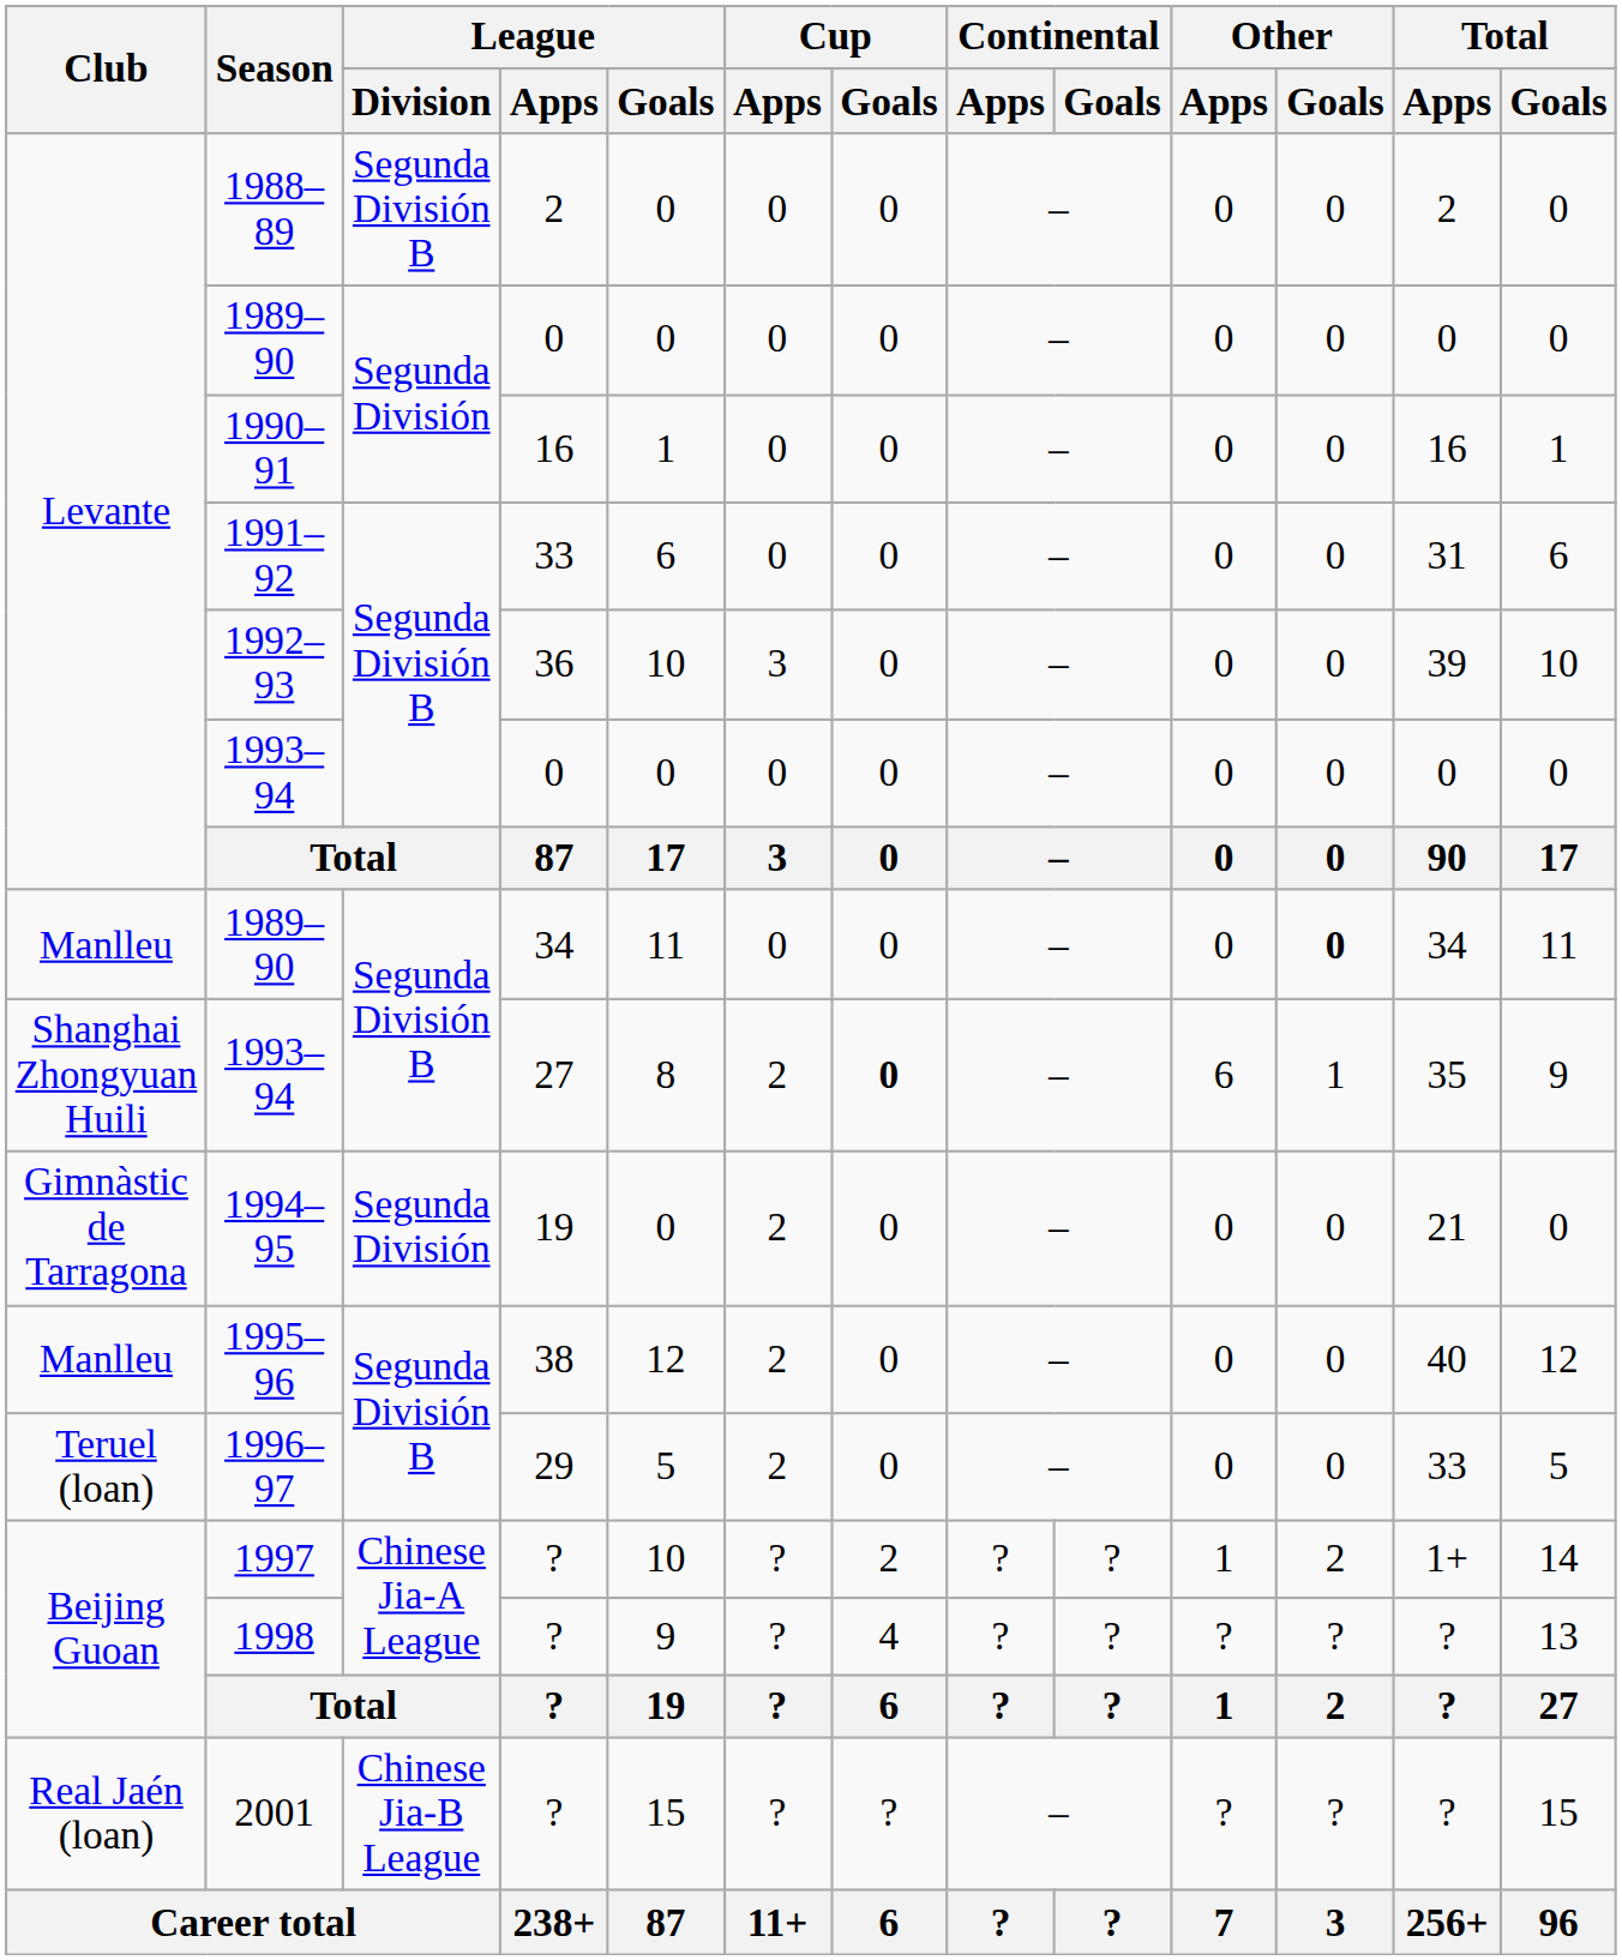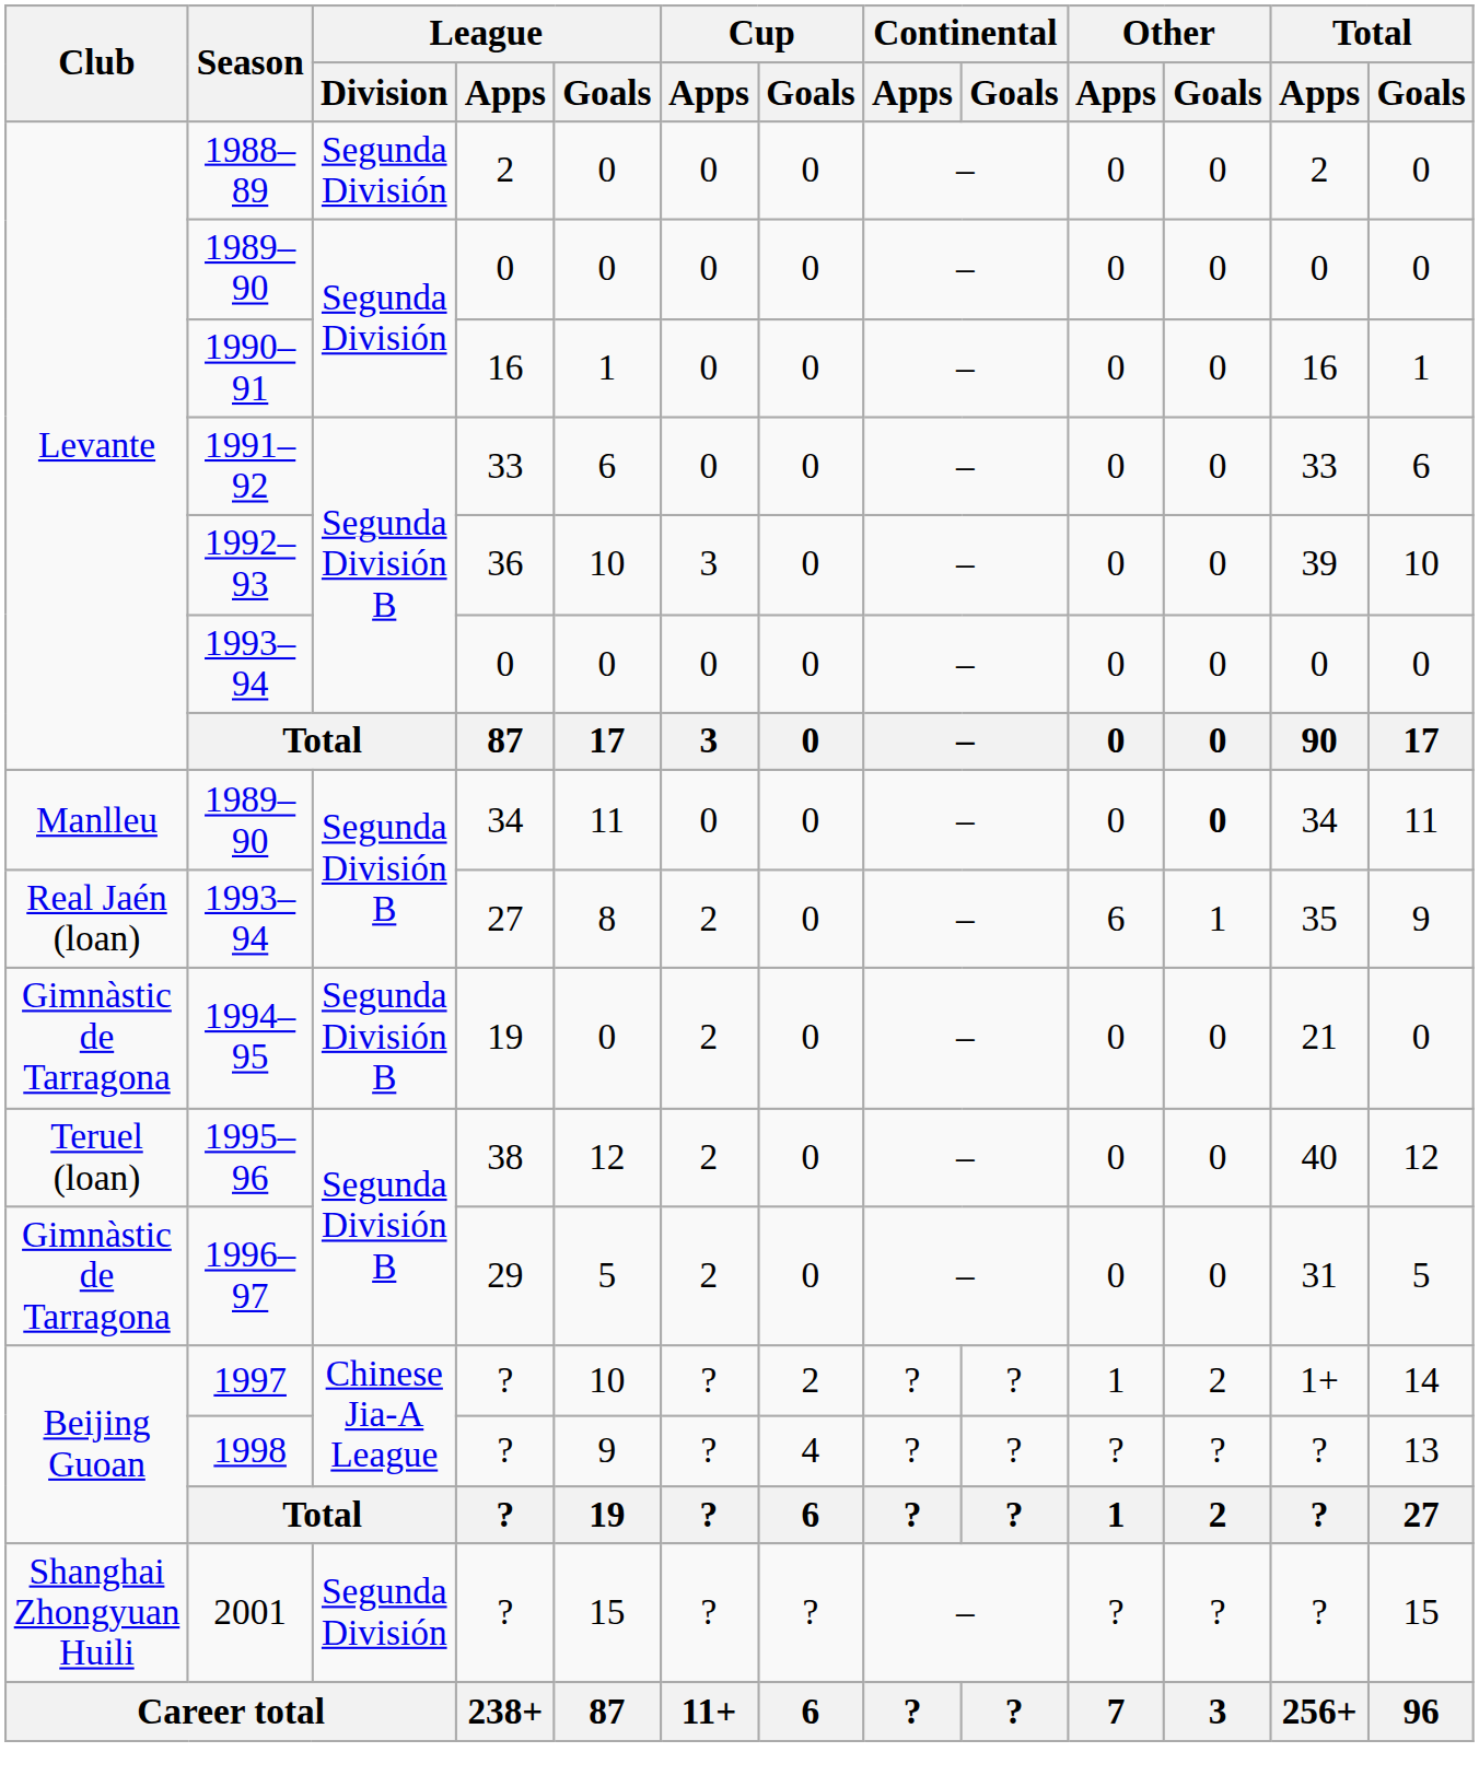1988–89 | League / Division: Segunda División B -> Segunda División
1991–92 | Total / Apps: 31 -> 33
1993–94 / 27 | Club: Shanghai Zhongyuan Huili -> Real Jaén (loan)
1993–94 / 27 | Cup / Goals: bold -> normal
1994–95 | League / Division: Segunda División -> Segunda División B
1995–96 | Club: Manlleu -> Teruel (loan)
1996–97 | Club: Teruel (loan) -> Gimnàstic de Tarragona
1996–97 | Total / Apps: 33 -> 31
2001 | Club: Real Jaén (loan) -> Shanghai Zhongyuan Huili
2001 | League / Division: Chinese Jia-B League -> Segunda División
